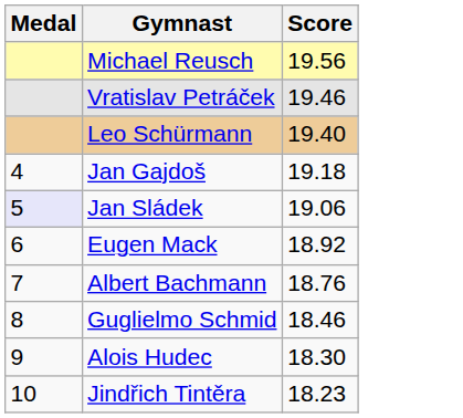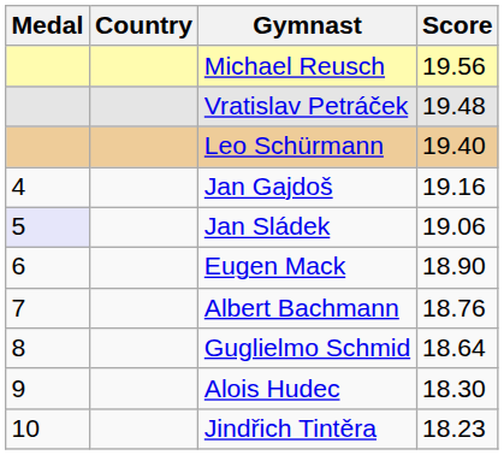+ column: Country
Vratislav Petráček | Score: 19.46 -> 19.48
Jan Gajdoš | Score: 19.18 -> 19.16
Eugen Mack | Score: 18.92 -> 18.90
Guglielmo Schmid | Score: 18.46 -> 18.64
